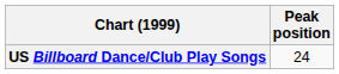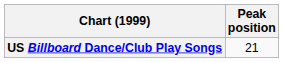US Billboard Dance/Club Play Songs | Peak position: 24 -> 21
